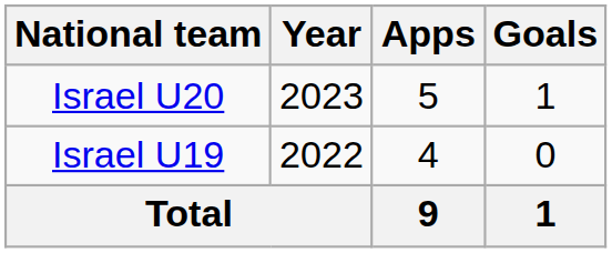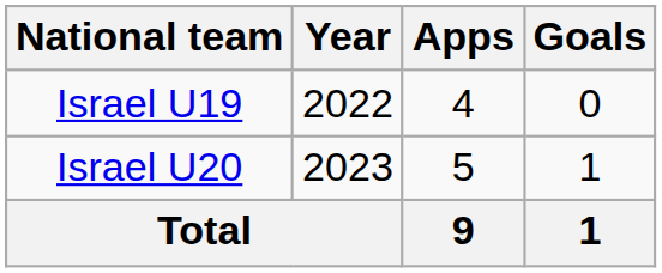rows swapped: Israel U19 <-> Israel U20
